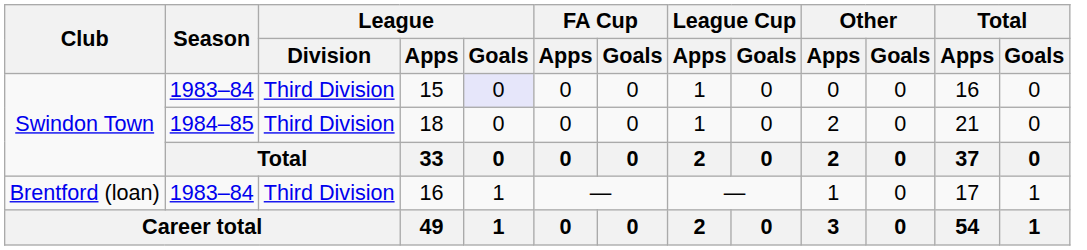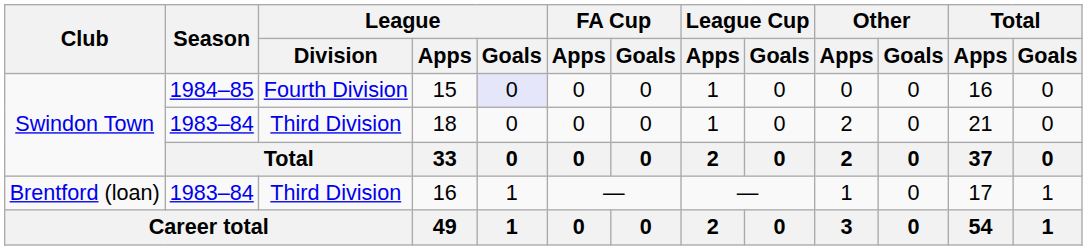15 | Season: 1983–84 -> 1984–85
15 | League / Division: Third Division -> Fourth Division
18 | Season: 1984–85 -> 1983–84
